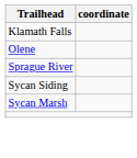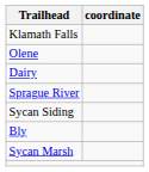+ row: Dairy
+ row: Bly
